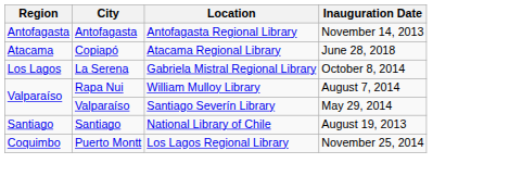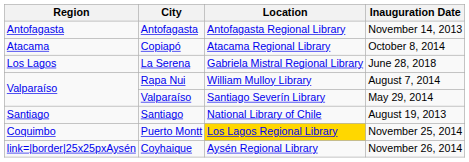Copiapó | Inauguration Date: June 28, 2018 -> October 8, 2014
La Serena | Inauguration Date: October 8, 2014 -> June 28, 2018
Puerto Montt | Location: no background -> gold background
+ row: link=|border|25x25pxAysén | Coyhaique | Aysén Regional Library | November 26, 2014
